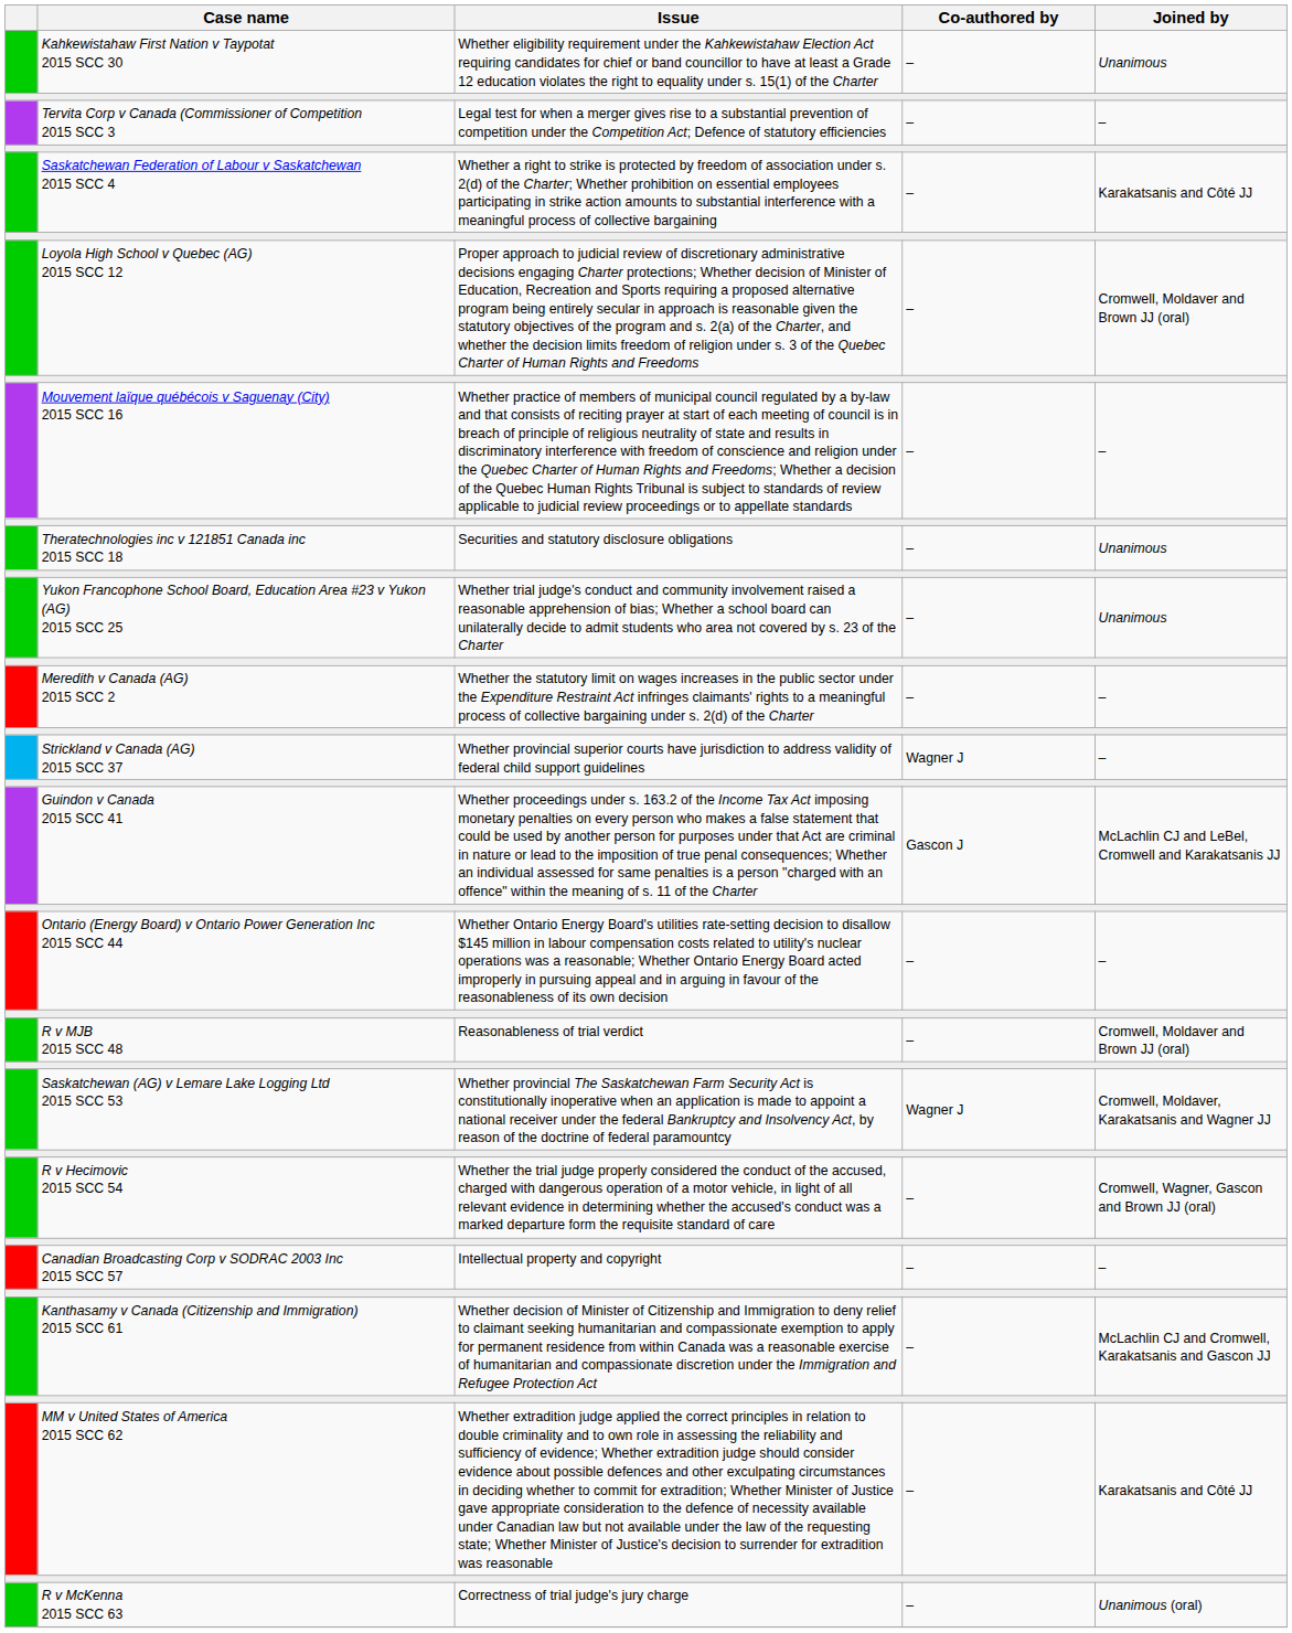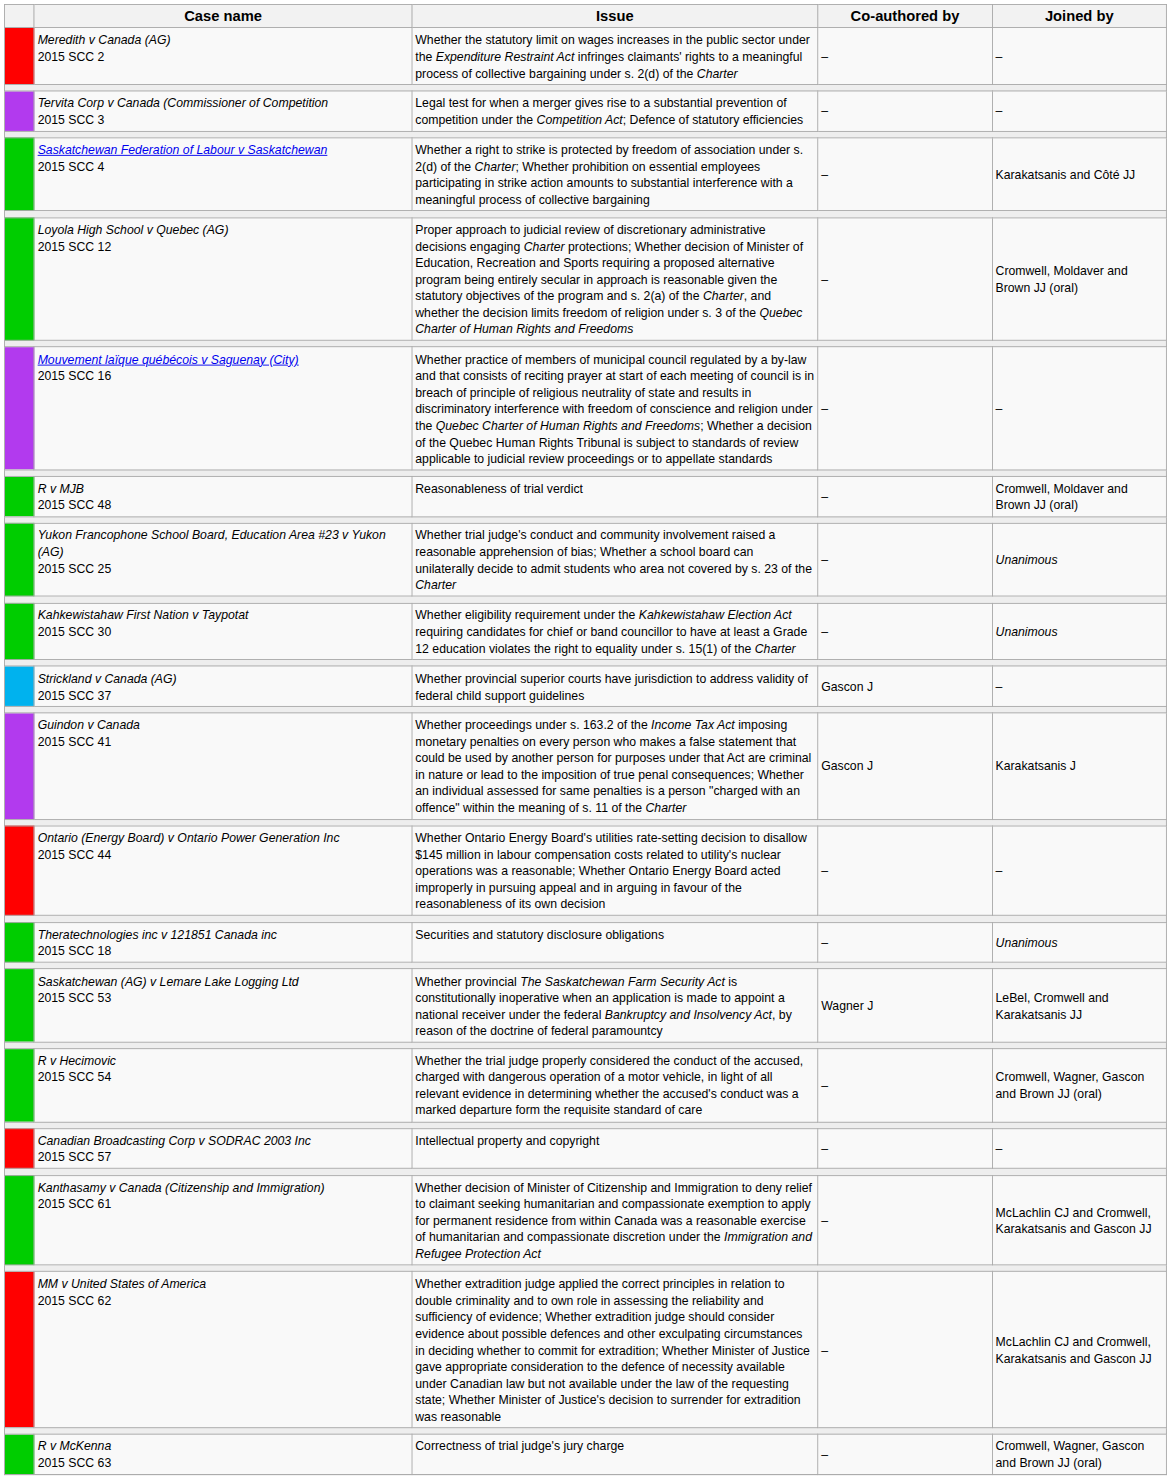rows swapped: Meredith v Canada (AG) 2015 SCC 2 <-> Kahkewistahaw First Nation v Taypotat 2015 SCC 30
rows swapped: Theratechnologies inc v 121851 Canada inc 2015 SCC 18 <-> R v MJB 2015 SCC 48
Strickland v Canada (AG) 2015 SCC 37 | Co-authored by: Wagner J -> Gascon J
Guindon v Canada 2015 SCC 41 | Joined by: McLachlin CJ and LeBel, Cromwell and Karakatsanis JJ -> Karakatsanis J
Saskatchewan (AG) v Lemare Lake Logging Ltd 2015 SCC 53 | Joined by: Cromwell, Moldaver, Karakatsanis and Wagner JJ -> LeBel, Cromwell and Karakatsanis JJ
MM v United States of America 2015 SCC 62 | Joined by: Karakatsanis and Côté JJ -> McLachlin CJ and Cromwell, Karakatsanis and Gascon JJ
R v McKenna 2015 SCC 63 | Joined by: Unanimous (oral) -> Cromwell, Wagner, Gascon and Brown JJ (oral)
